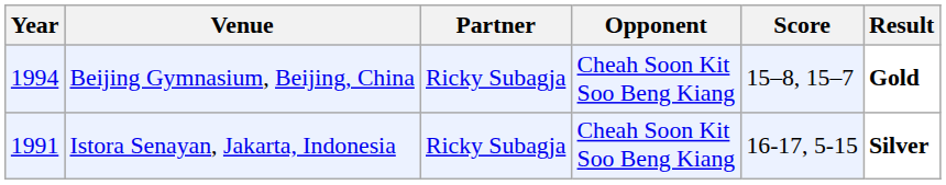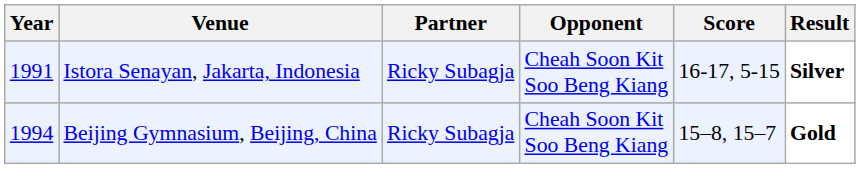rows swapped: Beijing Gymnasium, Beijing, China <-> Istora Senayan, Jakarta, Indonesia
